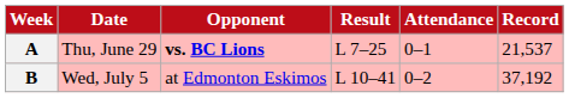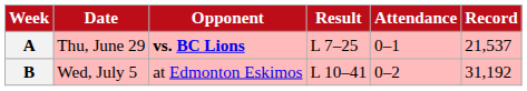B | Record: 37,192 -> 31,192
